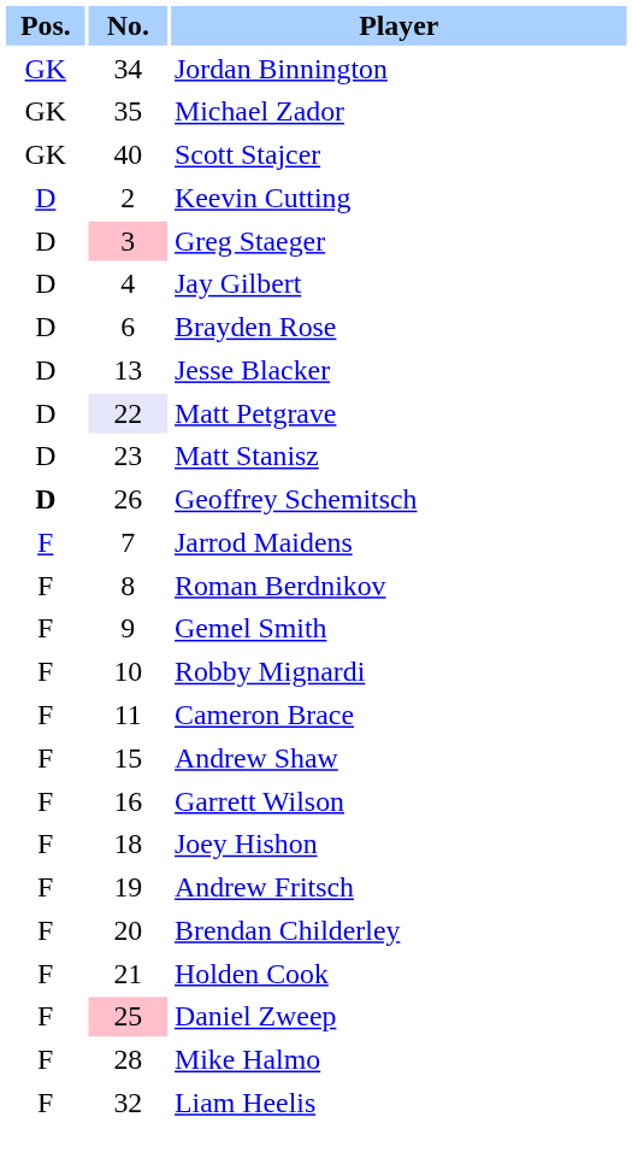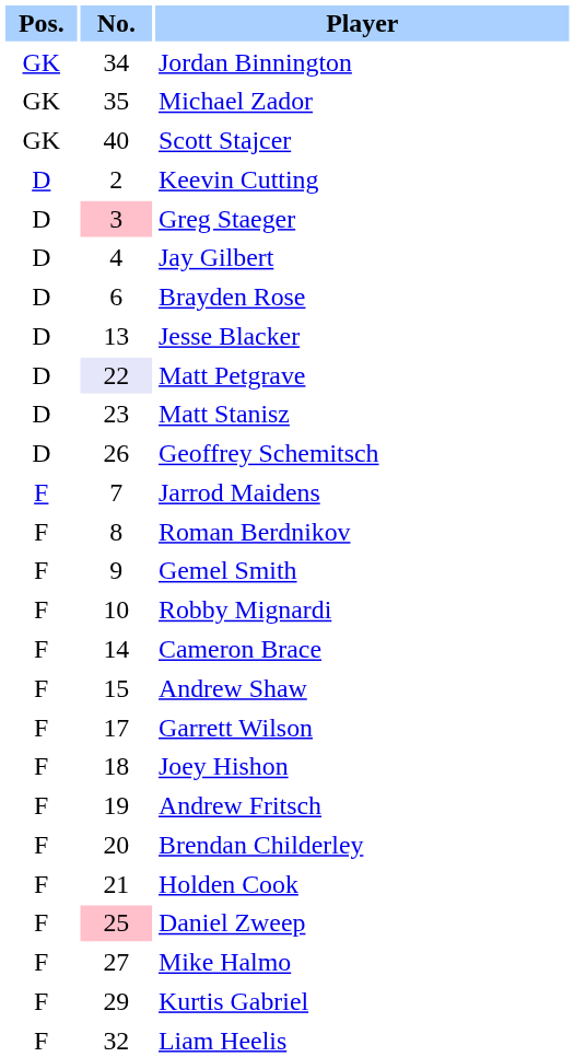Geoffrey Schemitsch | Pos.: bold -> normal
Cameron Brace | No.: 11 -> 14
Garrett Wilson | No.: 16 -> 17
Mike Halmo | No.: 28 -> 27
+ row: F | 29 | Kurtis Gabriel
